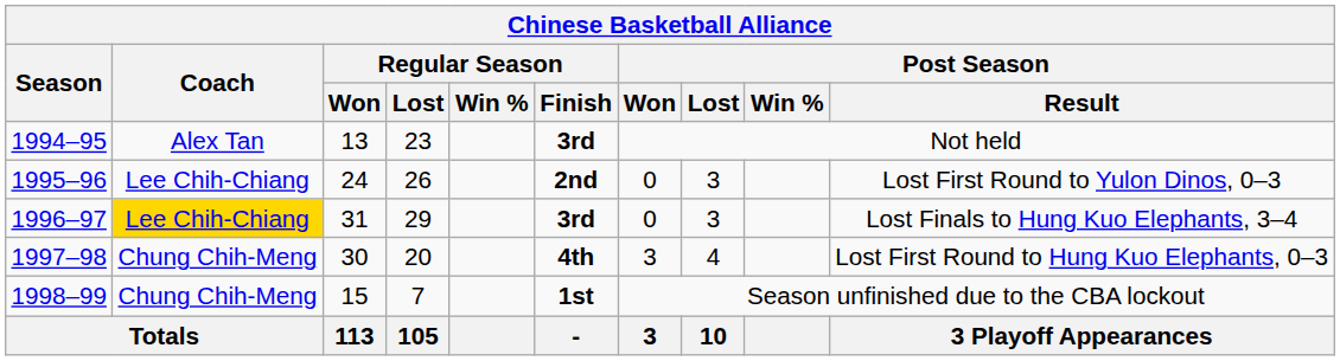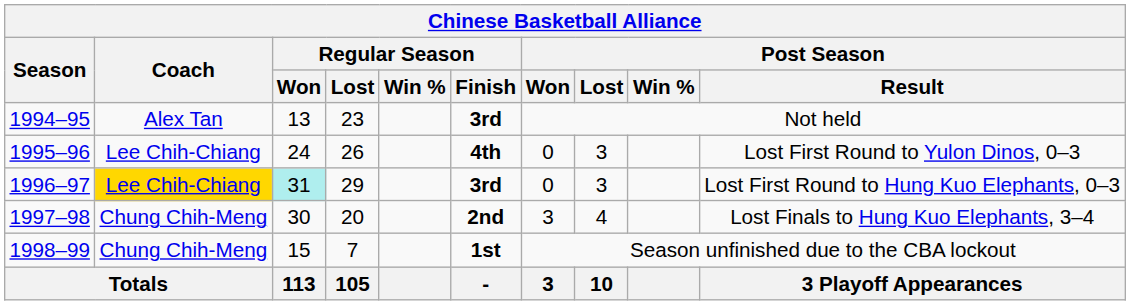1995–96 | Regular Season / Finish: 2nd -> 4th
1996–97 | Regular Season / Won: no background -> paleturquoise background
1996–97 | Post Season / Result: Lost Finals to Hung Kuo Elephants, 3–4 -> Lost First Round to Hung Kuo Elephants, 0–3
1997–98 | Regular Season / Finish: 4th -> 2nd
1997–98 | Post Season / Result: Lost First Round to Hung Kuo Elephants, 0–3 -> Lost Finals to Hung Kuo Elephants, 3–4
